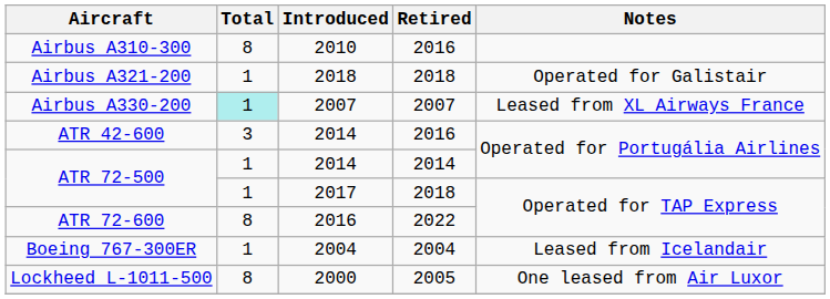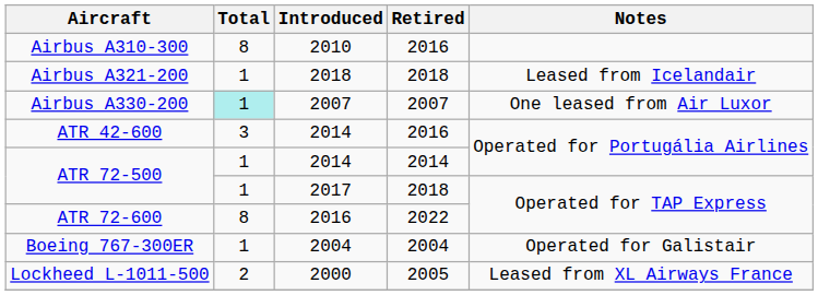Airbus A321-200 | Notes: Operated for Galistair -> Leased from Icelandair
Airbus A330-200 | Notes: Leased from XL Airways France -> One leased from Air Luxor
Boeing 767-300ER | Notes: Leased from Icelandair -> Operated for Galistair
Lockheed L-1011-500 | Total: 8 -> 2
Lockheed L-1011-500 | Notes: One leased from Air Luxor -> Leased from XL Airways France
